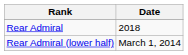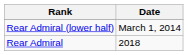rows swapped: Rear Admiral (lower half) <-> Rear Admiral
